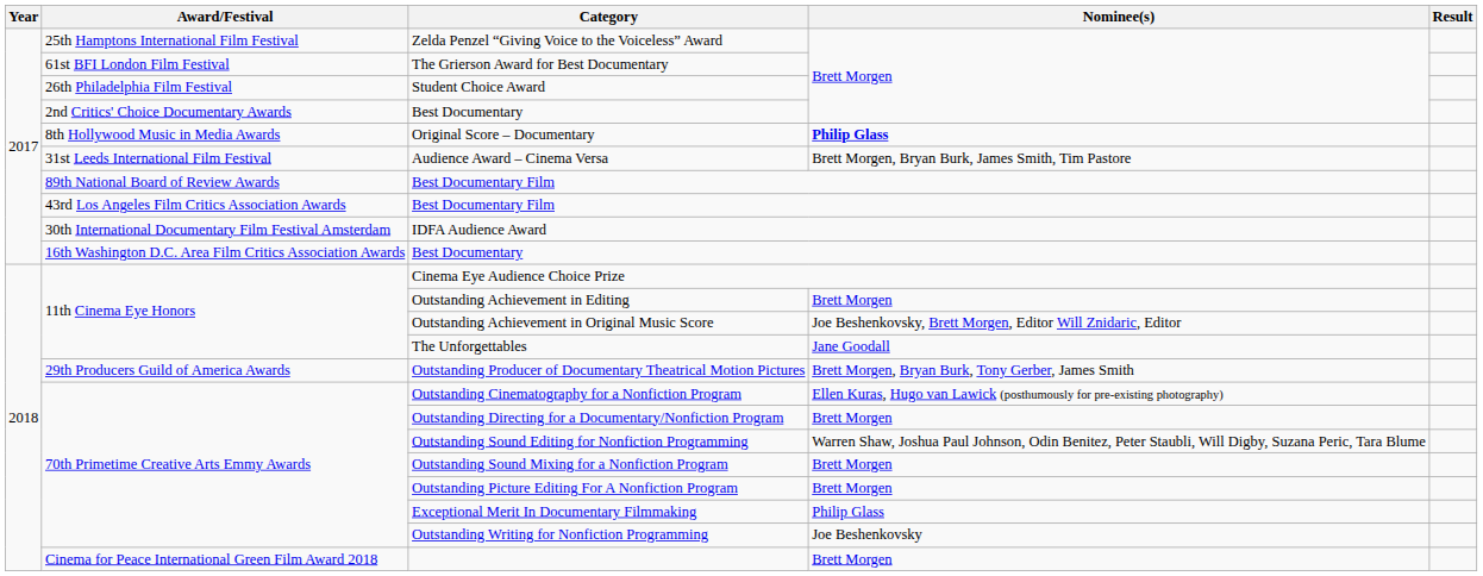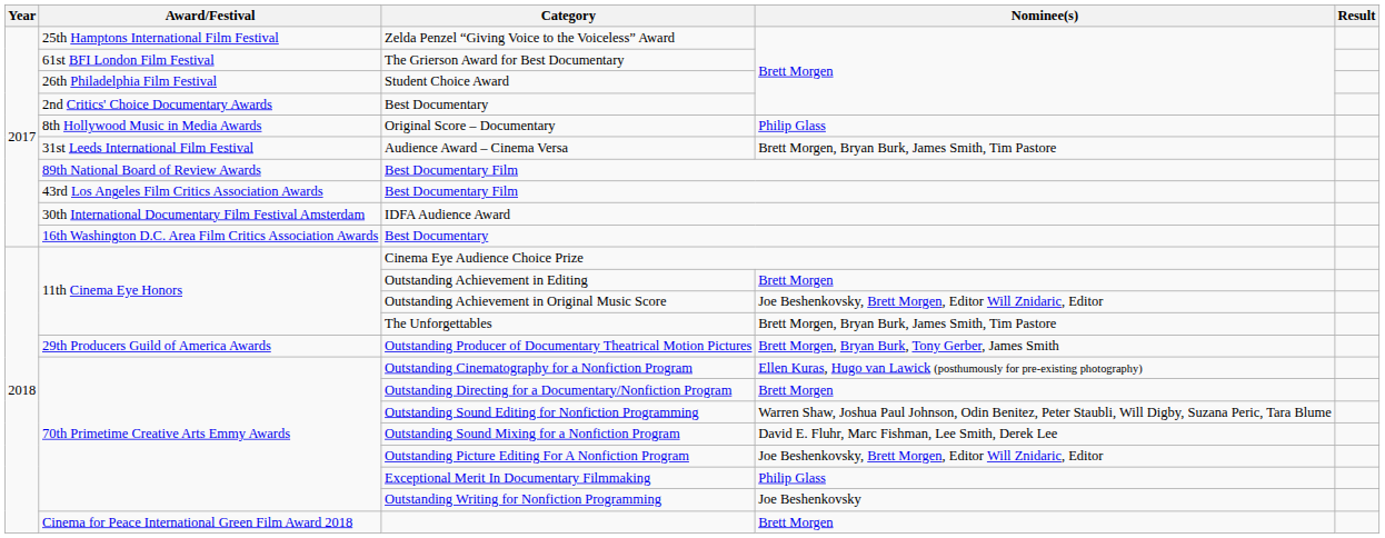Original Score – Documentary | Nominee(s): bold -> normal
The Unforgettables | Nominee(s): Jane Goodall -> Brett Morgen, Bryan Burk, James Smith, Tim Pastore
Outstanding Sound Mixing for a Nonfiction Program | Nominee(s): Brett Morgen -> David E. Fluhr, Marc Fishman, Lee Smith, Derek Lee
Outstanding Picture Editing For A Nonfiction Program | Nominee(s): Brett Morgen -> Joe Beshenkovsky, Brett Morgen, Editor Will Znidaric, Editor
